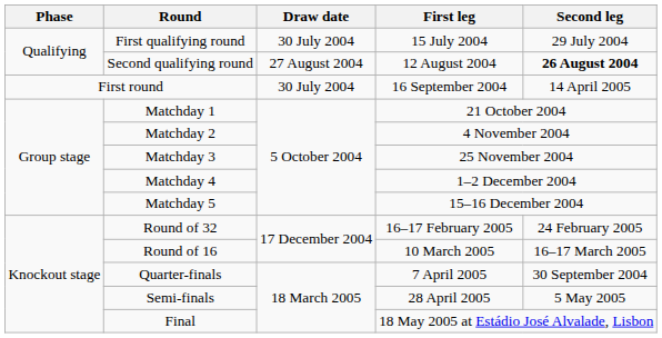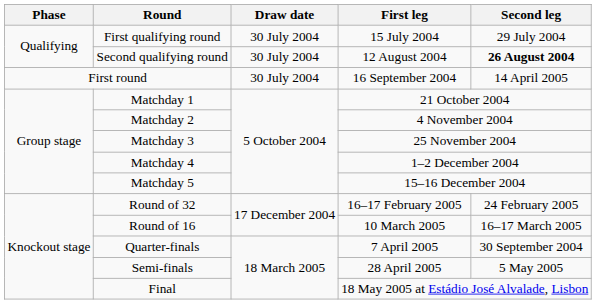Second qualifying round | Draw date: 27 August 2004 -> 30 July 2004
